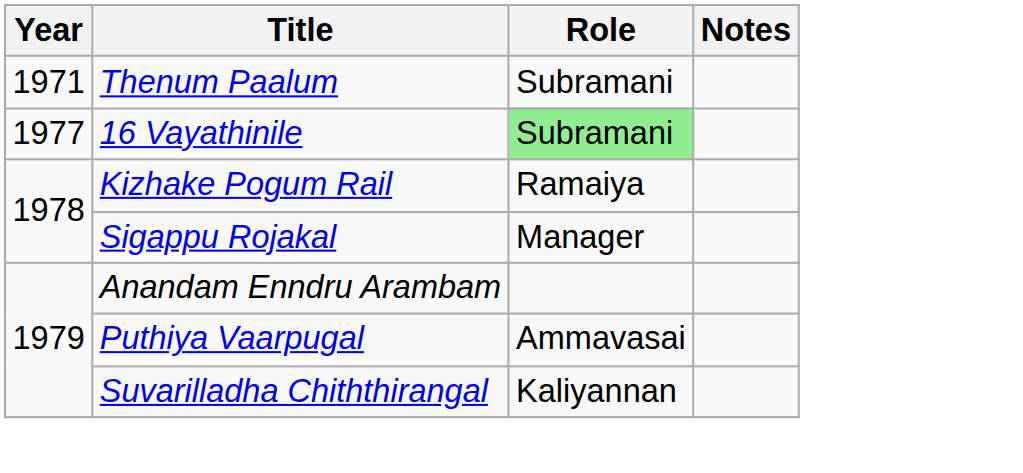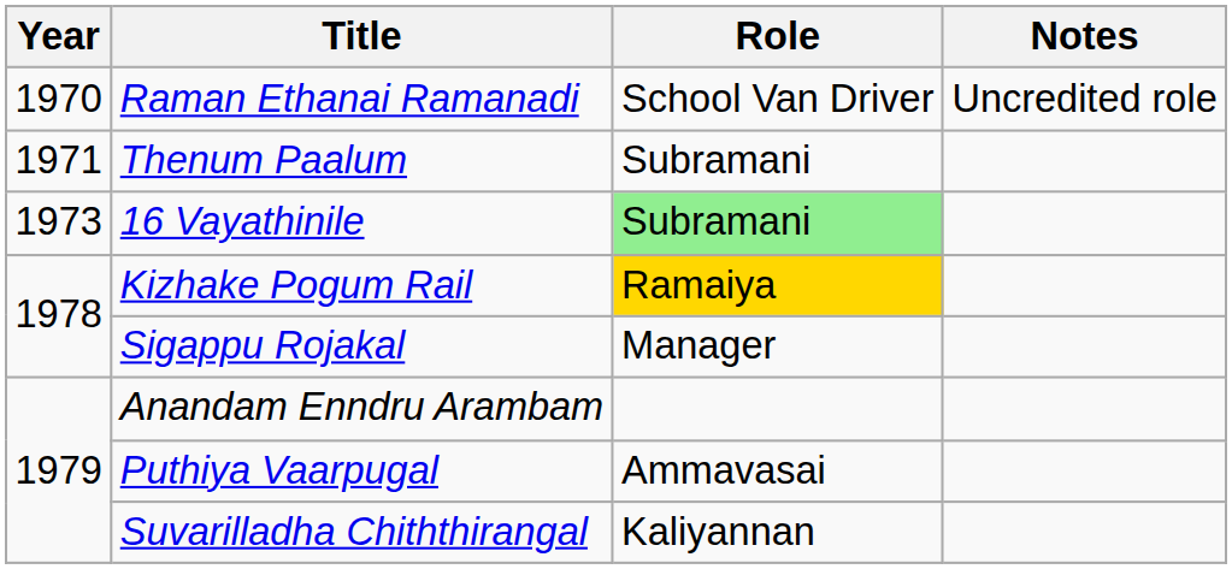+ row: 1970 | Raman Ethanai Ramanadi | School Van Driver | Uncredited role
16 Vayathinile | Year: 1977 -> 1973
Kizhake Pogum Rail | Role: no background -> gold background
